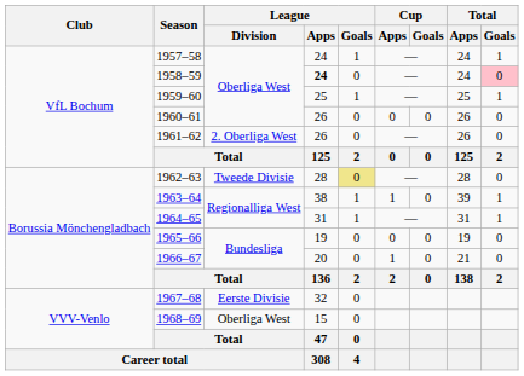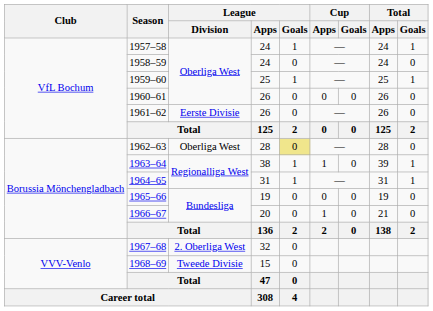1958–59 | League / Apps: bold -> normal
1958–59 | Total / Goals: pink background -> no background
1961–62 | League / Division: 2. Oberliga West -> Eerste Divisie
1962–63 | League / Division: Tweede Divisie -> Oberliga West
1967–68 | League / Division: Eerste Divisie -> 2. Oberliga West
1968–69 | League / Division: Oberliga West -> Tweede Divisie
